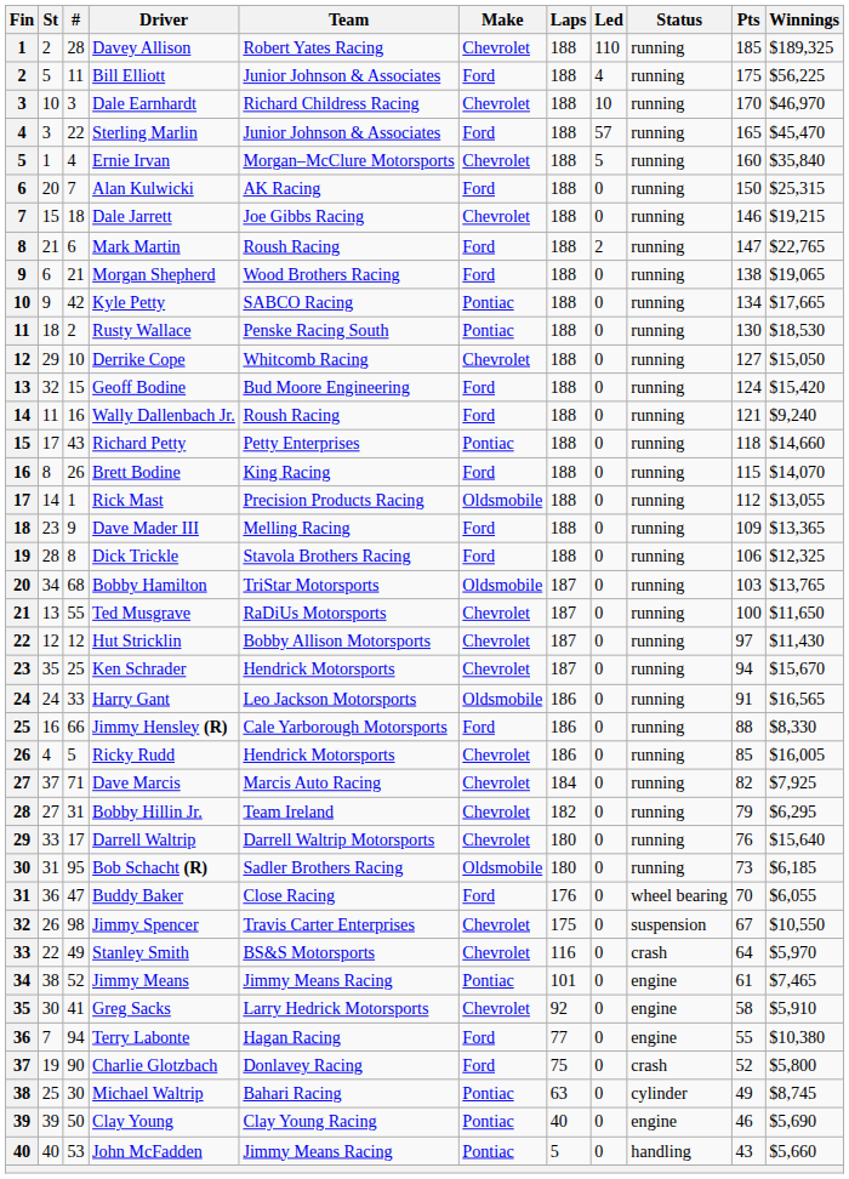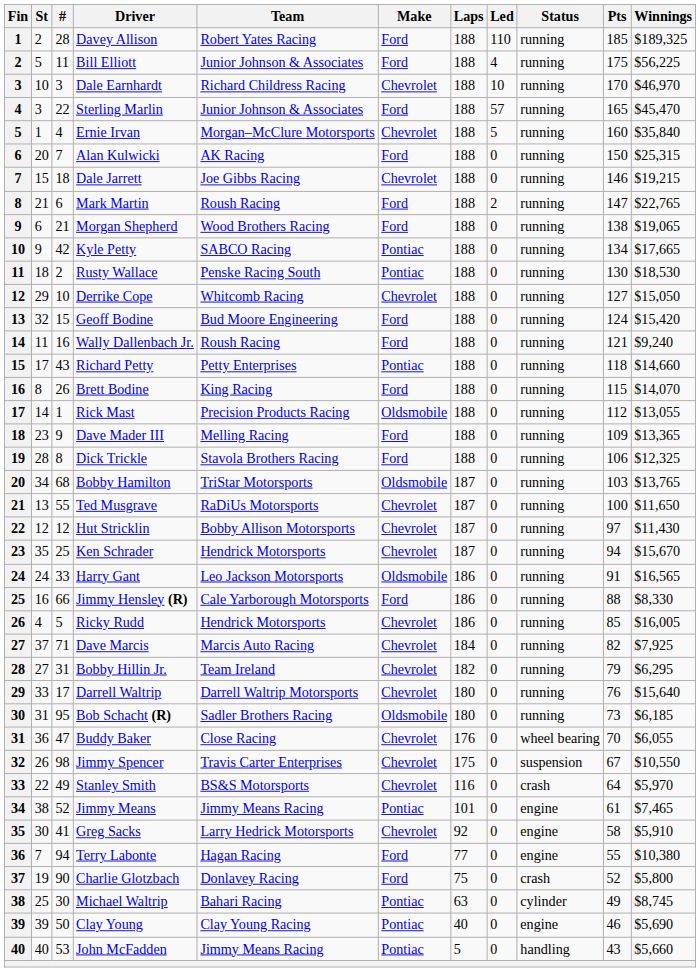Davey Allison | Make: Chevrolet -> Ford
Buddy Baker | Make: Ford -> Chevrolet
